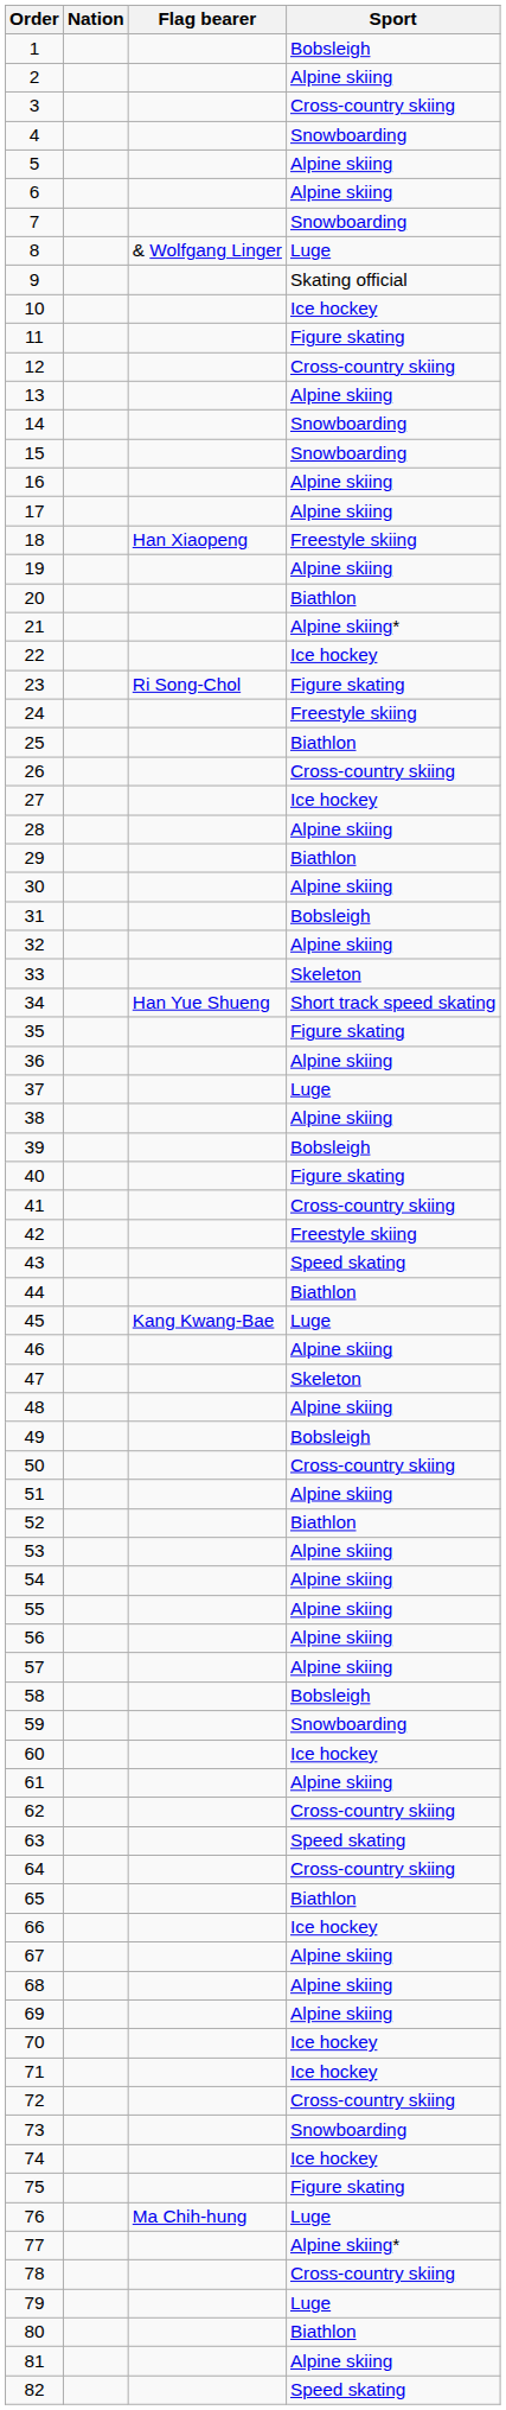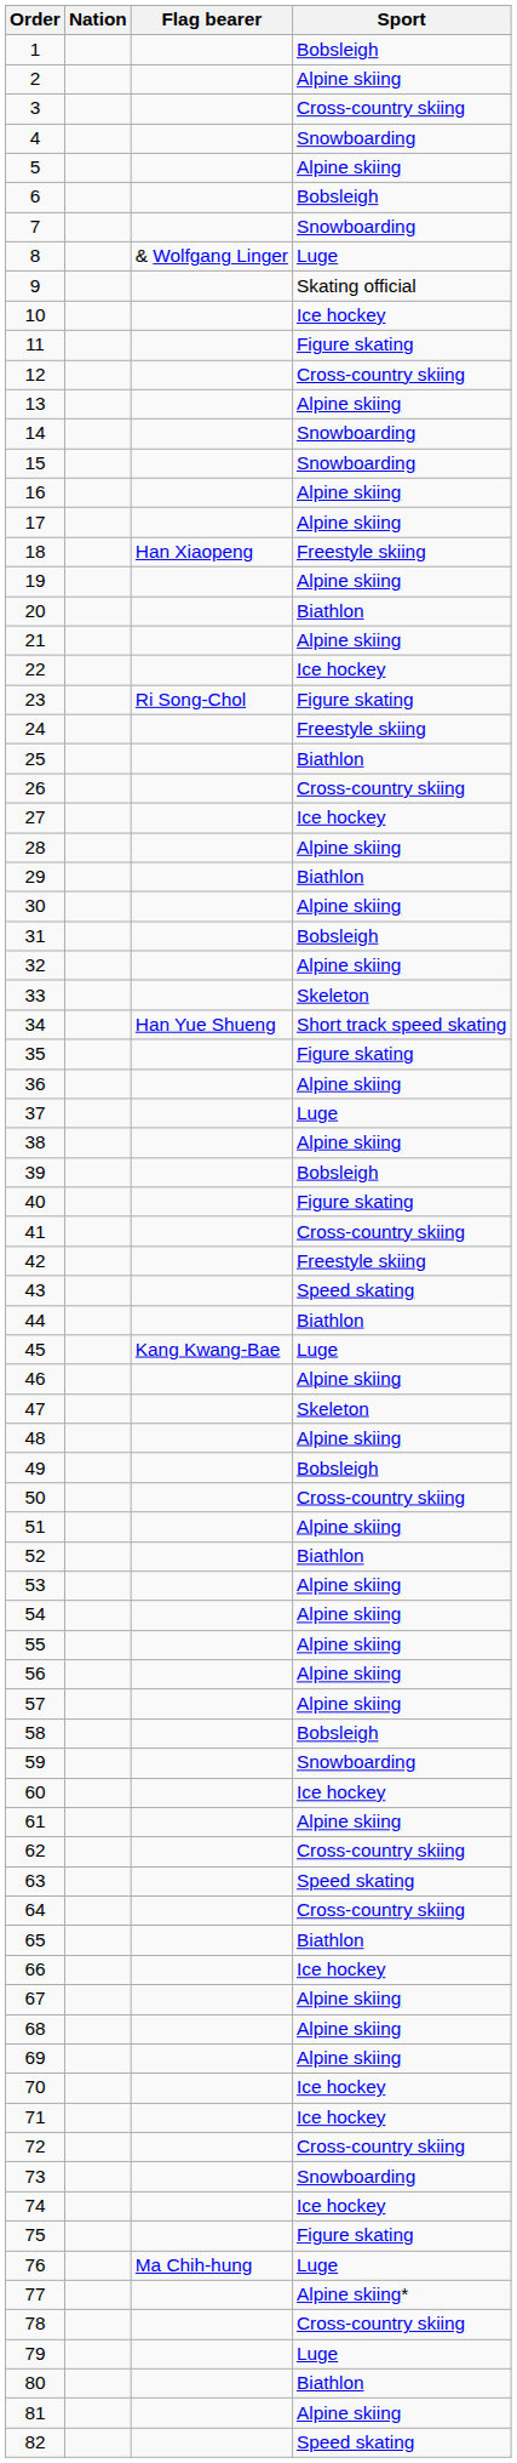6 | Sport: Alpine skiing -> Bobsleigh
21 | Sport: Alpine skiing* -> Alpine skiing
